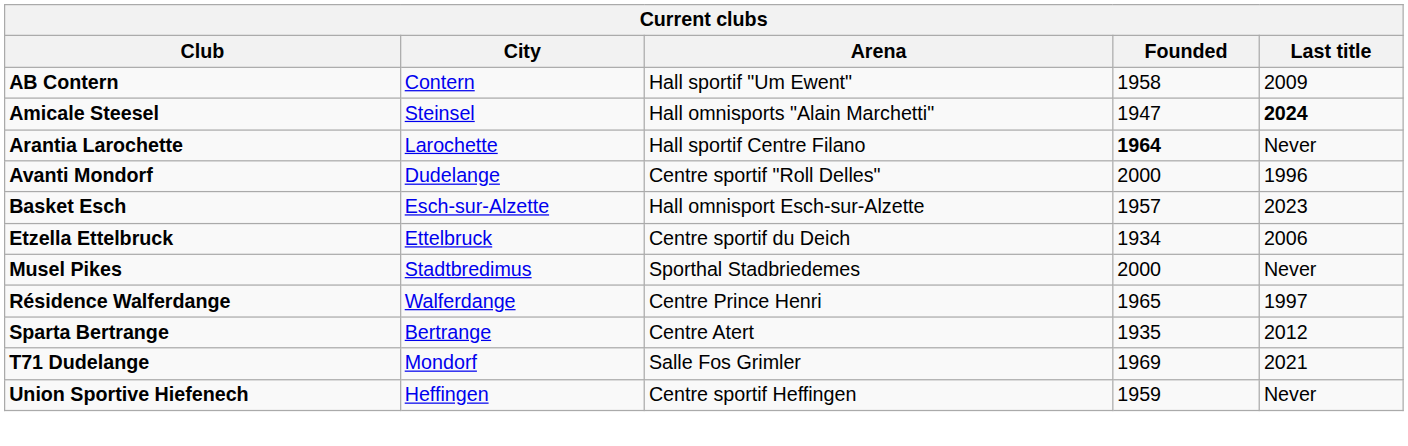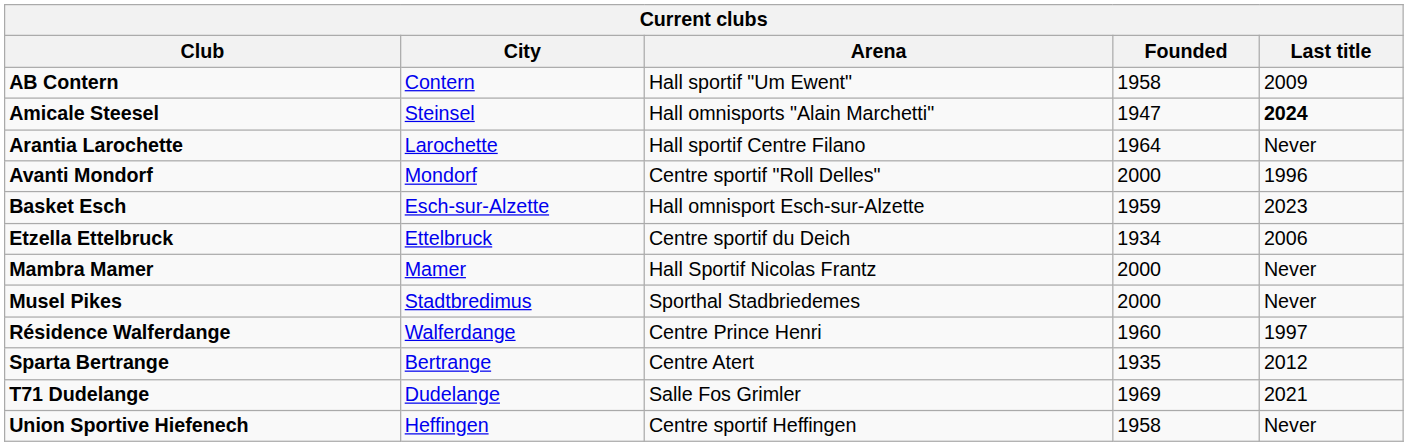Arantia Larochette | Founded: bold -> normal
Avanti Mondorf | City: Dudelange -> Mondorf
Basket Esch | Founded: 1957 -> 1959
+ row: Mambra Mamer | Mamer | Hall Sportif Nicolas Frantz | 2000 | Never
Résidence Walferdange | Founded: 1965 -> 1960
T71 Dudelange | City: Mondorf -> Dudelange
Union Sportive Hiefenech | Founded: 1959 -> 1958
